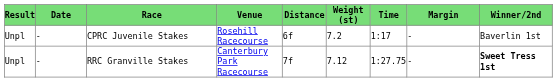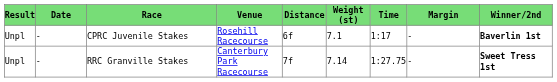CPRC Juvenile Stakes | Weight (st): 7.2 -> 7.1
CPRC Juvenile Stakes | Winner/2nd: normal -> bold
RRC Granville Stakes | Weight (st): 7.12 -> 7.14
